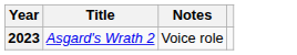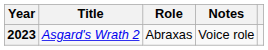+ column: Role | Abraxas
